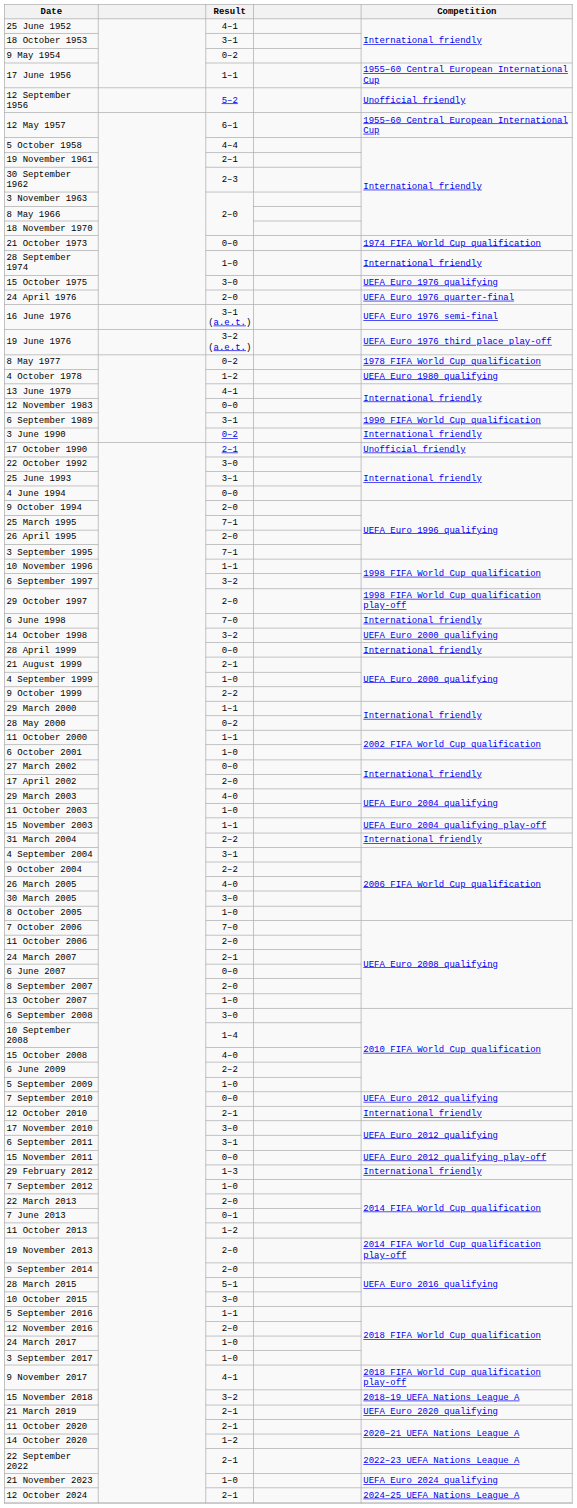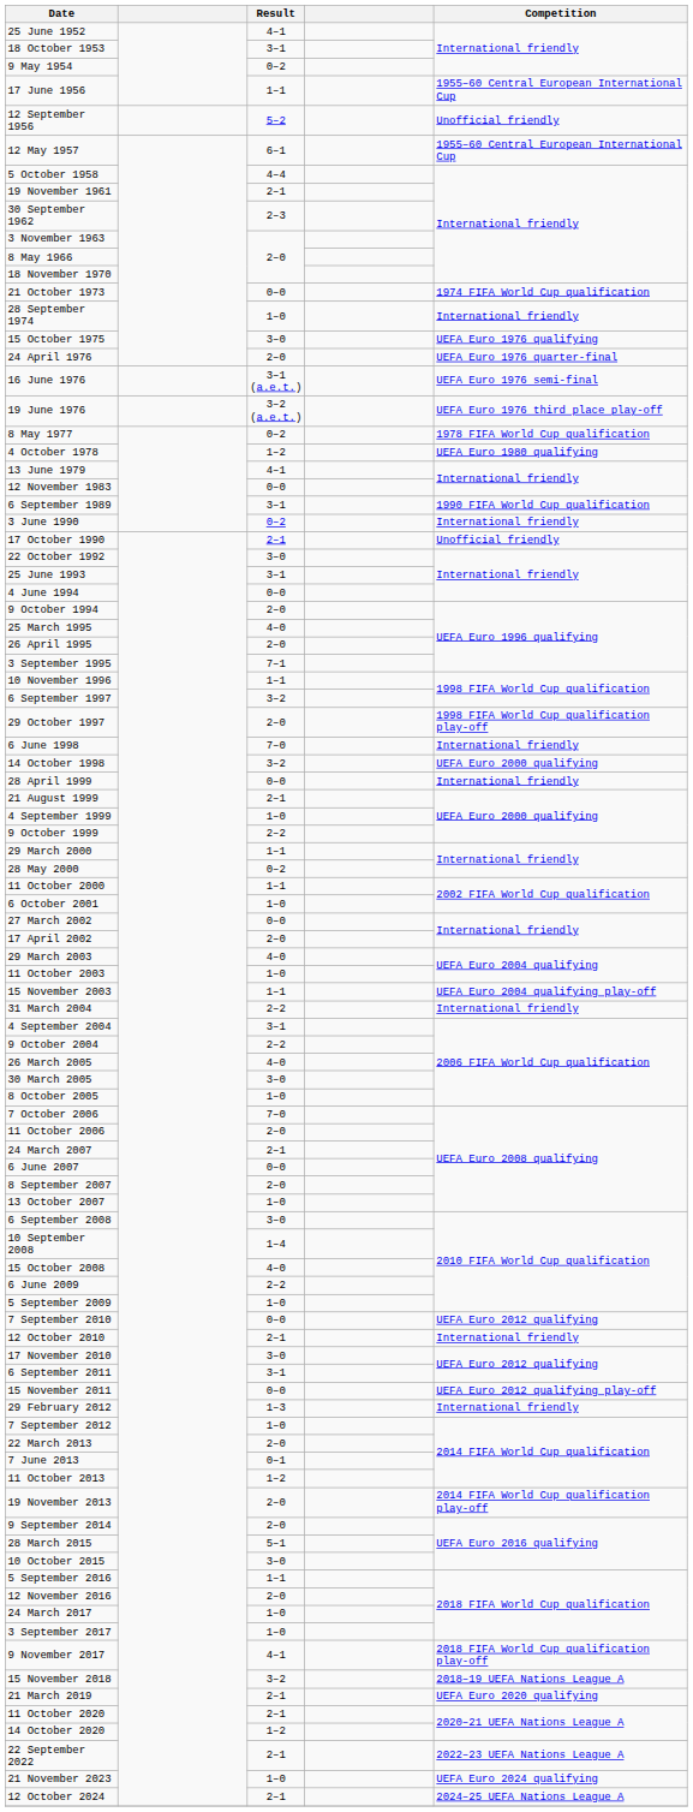25 March 1995 | Result: 7–1 -> 4–0
